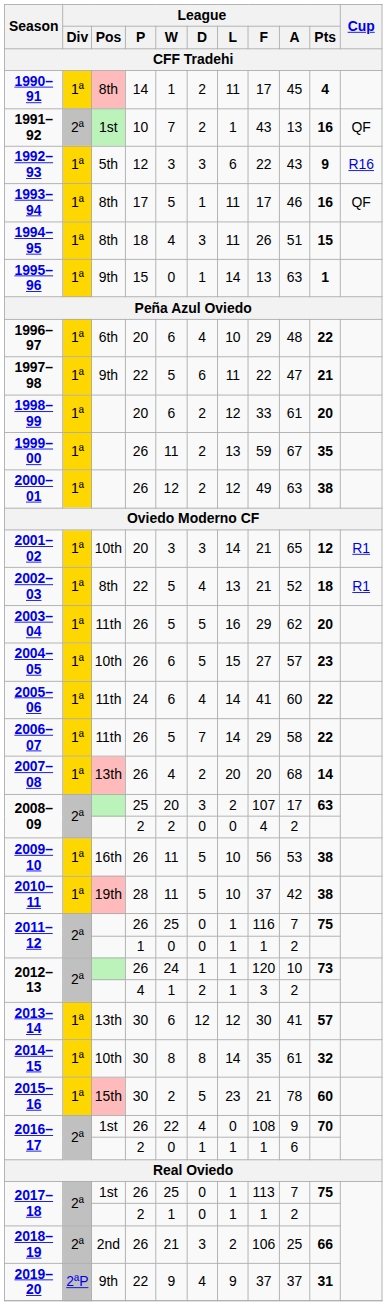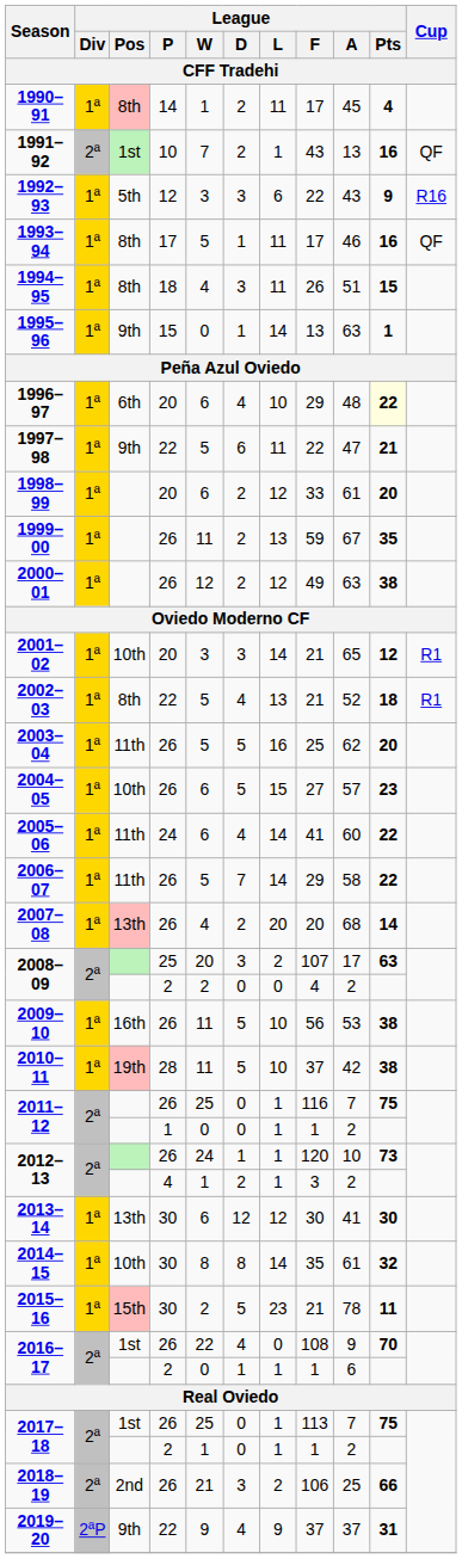1996–97 | League / Pts: no background -> lightyellow background
2003–04 | League / F: 29 -> 25
2013–14 | League / Pts: 57 -> 30
2015–16 | League / Pts: 60 -> 11
